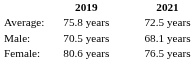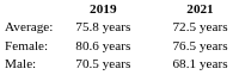rows swapped: Male: <-> Female:
